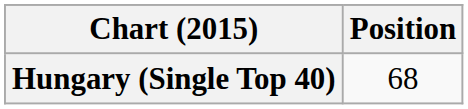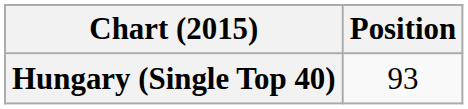Hungary (Single Top 40) | Position: 68 -> 93
